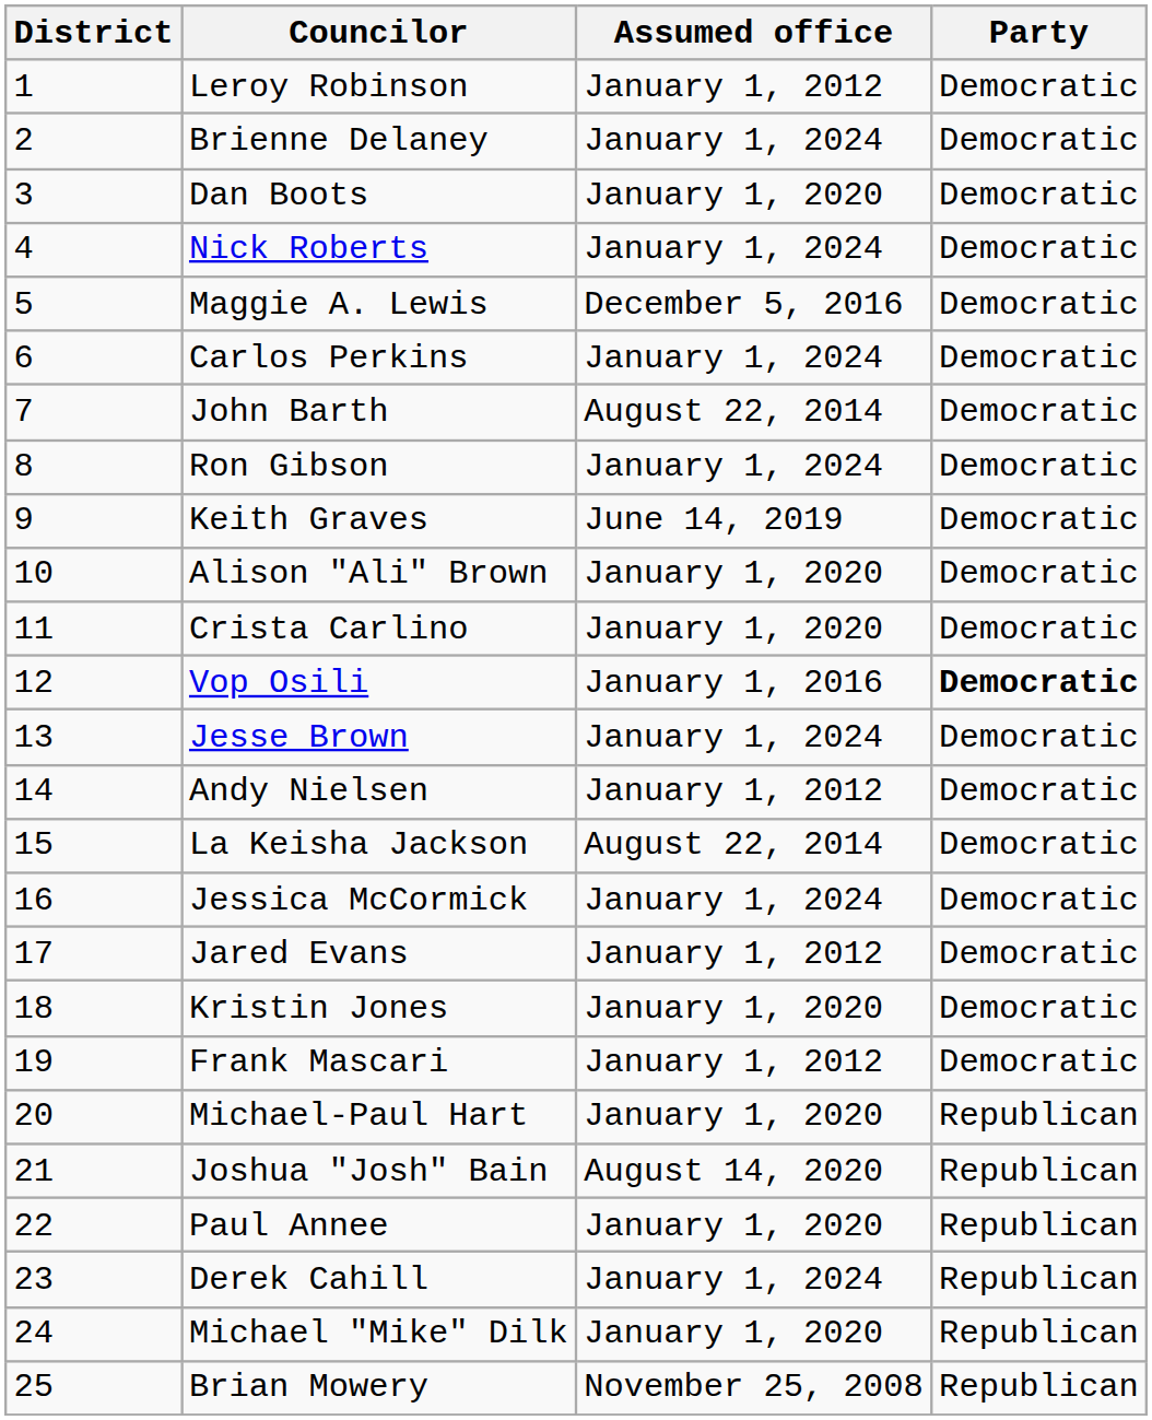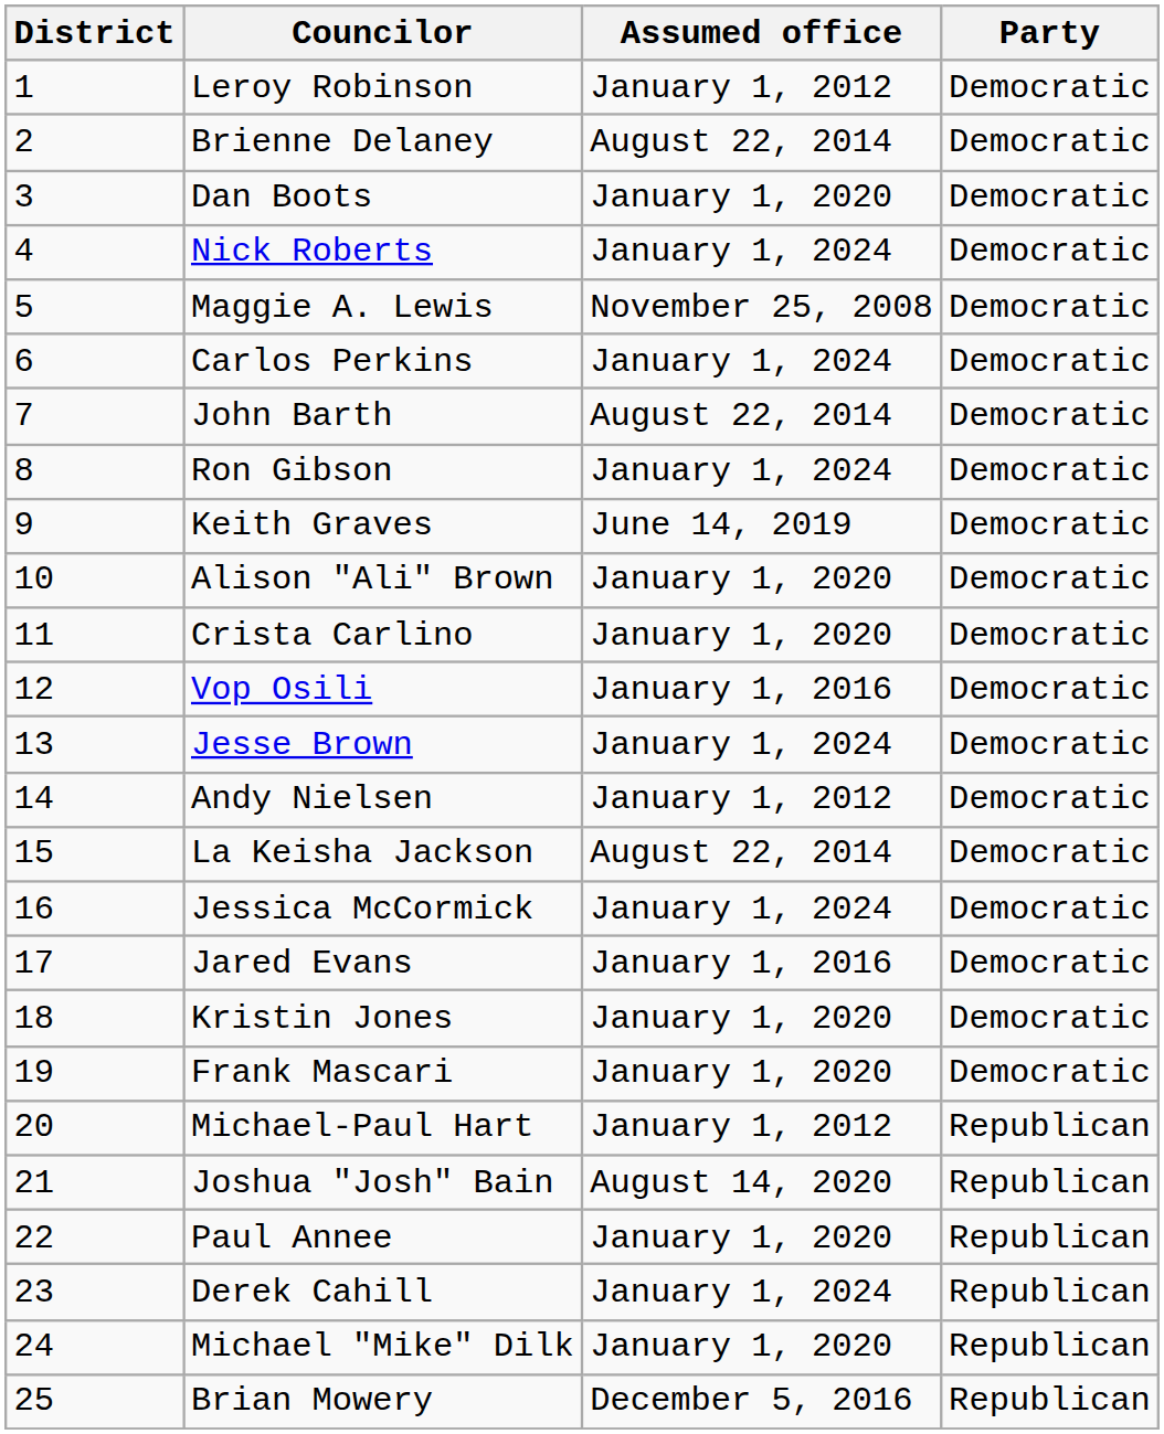Brienne Delaney | Assumed office: January 1, 2024 -> August 22, 2014
Maggie A. Lewis | Assumed office: December 5, 2016 -> November 25, 2008
Vop Osili | Party: bold -> normal
Jared Evans | Assumed office: January 1, 2012 -> January 1, 2016
Frank Mascari | Assumed office: January 1, 2012 -> January 1, 2020
Michael-Paul Hart | Assumed office: January 1, 2020 -> January 1, 2012
Brian Mowery | Assumed office: November 25, 2008 -> December 5, 2016
